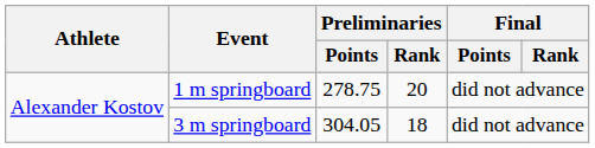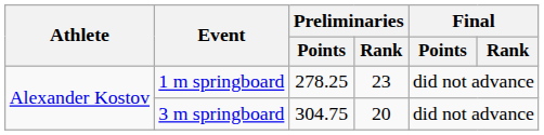1 m springboard | Preliminaries / Points: 278.75 -> 278.25
1 m springboard | Preliminaries / Rank: 20 -> 23
3 m springboard | Preliminaries / Points: 304.05 -> 304.75
3 m springboard | Preliminaries / Rank: 18 -> 20
